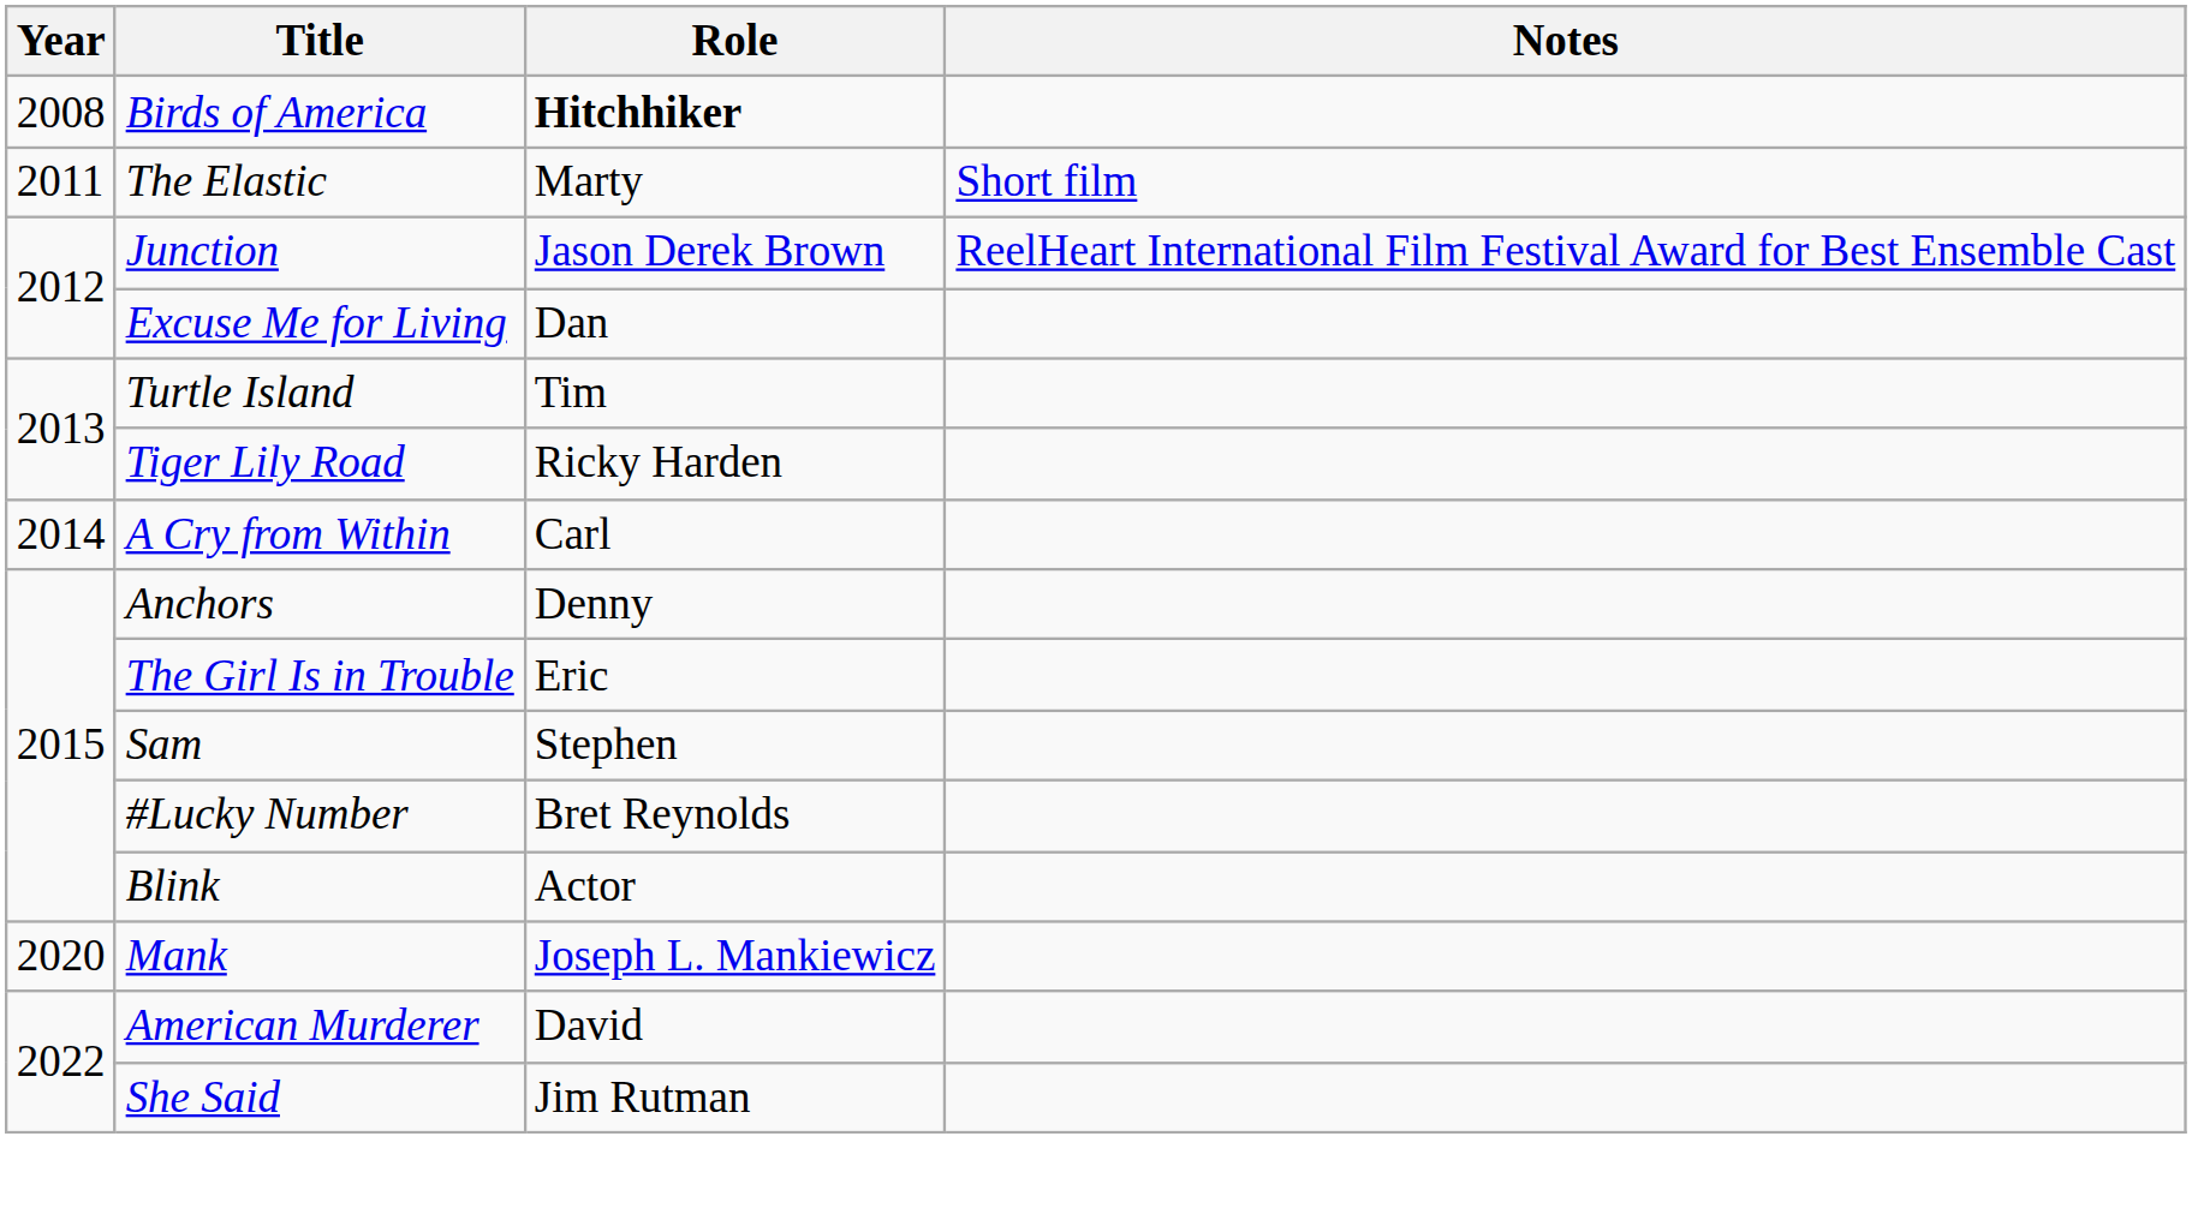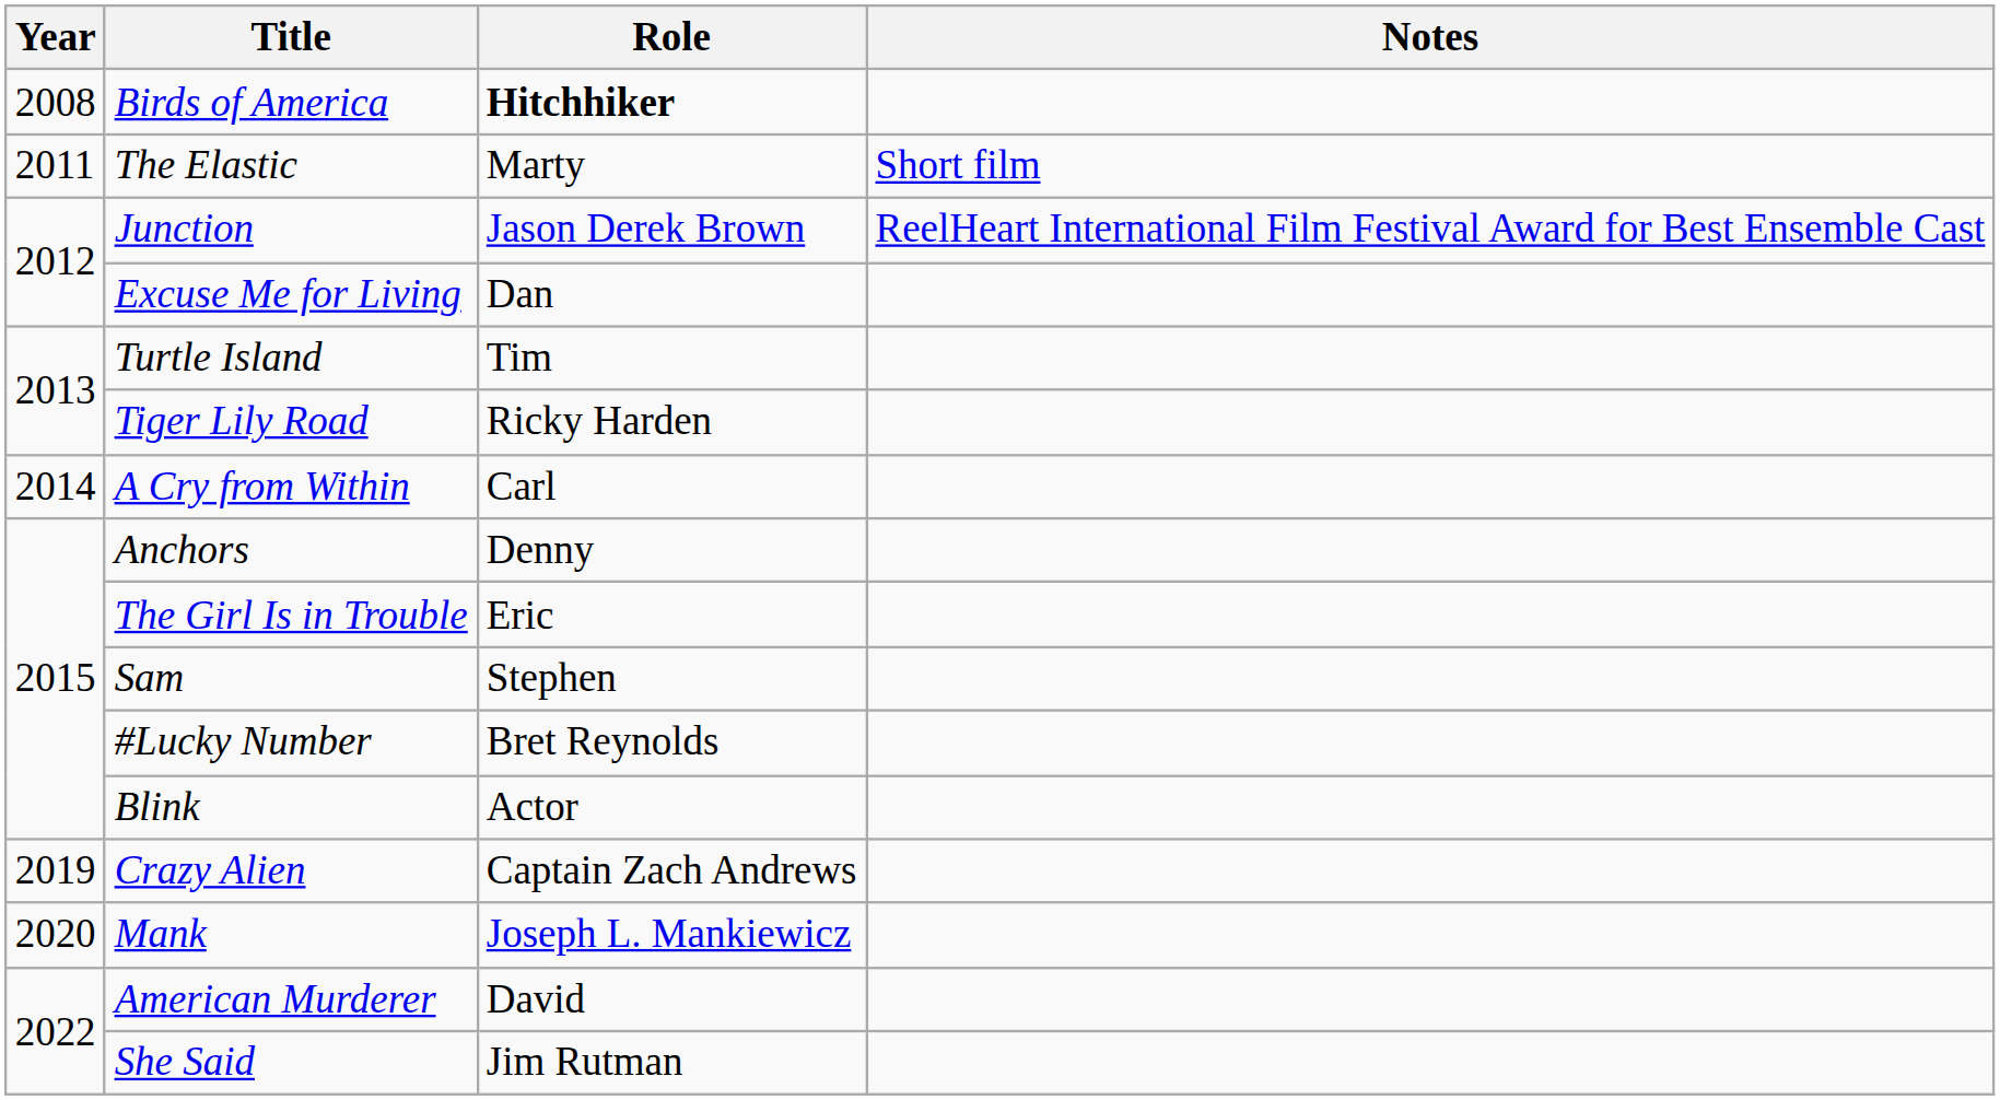+ row: 2019 | Crazy Alien | Captain Zach Andrews
